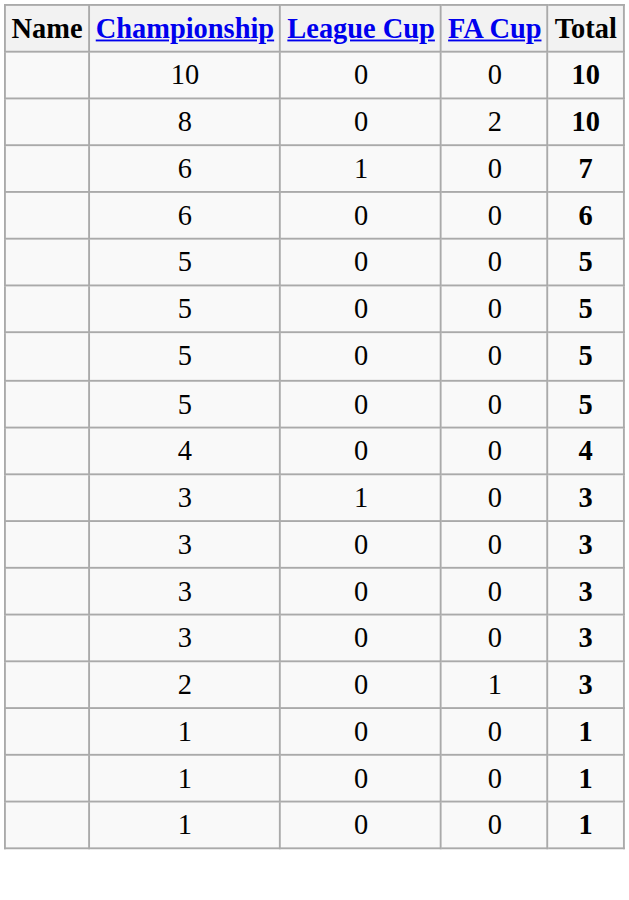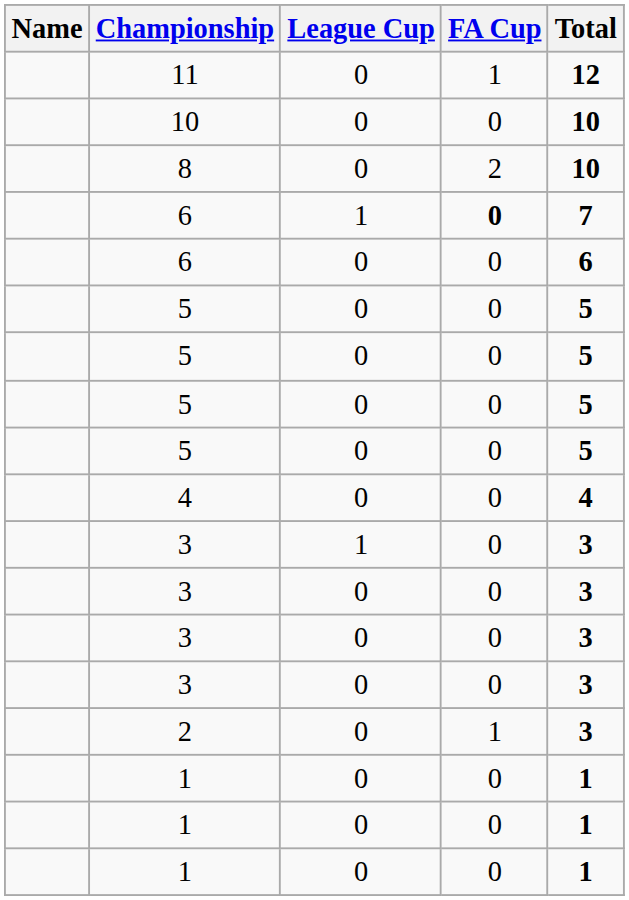+ row: 11 | 0 | 1 | 12
6 / 1 | FA Cup: normal -> bold
